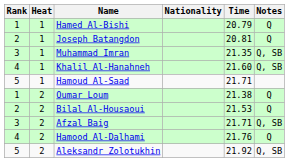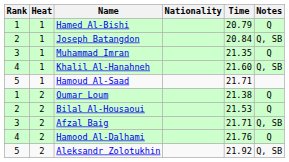Joseph Batangdon | Time: 20.81 -> 20.84
Joseph Batangdon | Notes: Q -> Q, SB
Muhammad Imran | Notes: Q, SB -> Q
